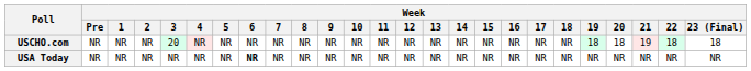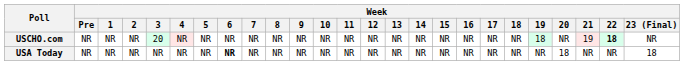USCHO.com | Week / 20: 18 -> NR
USCHO.com | Week / 22: normal -> bold
USCHO.com | Week / 23 (Final): 18 -> NR
USA Today | Week / 20: NR -> 18
USA Today | Week / 23 (Final): NR -> 18
